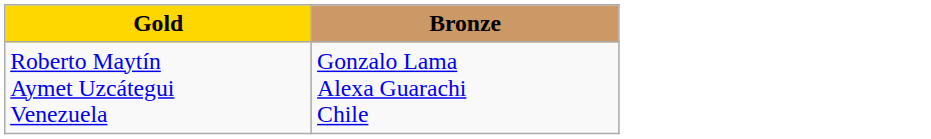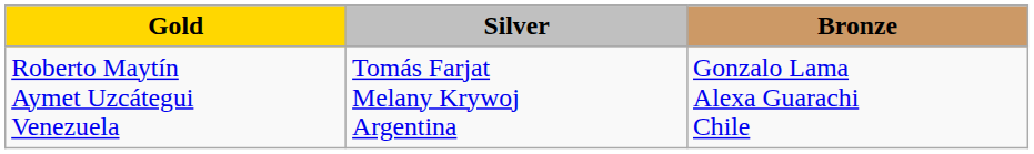+ column: Silver | Tomás Farjat Melany Krywoj Argentina
